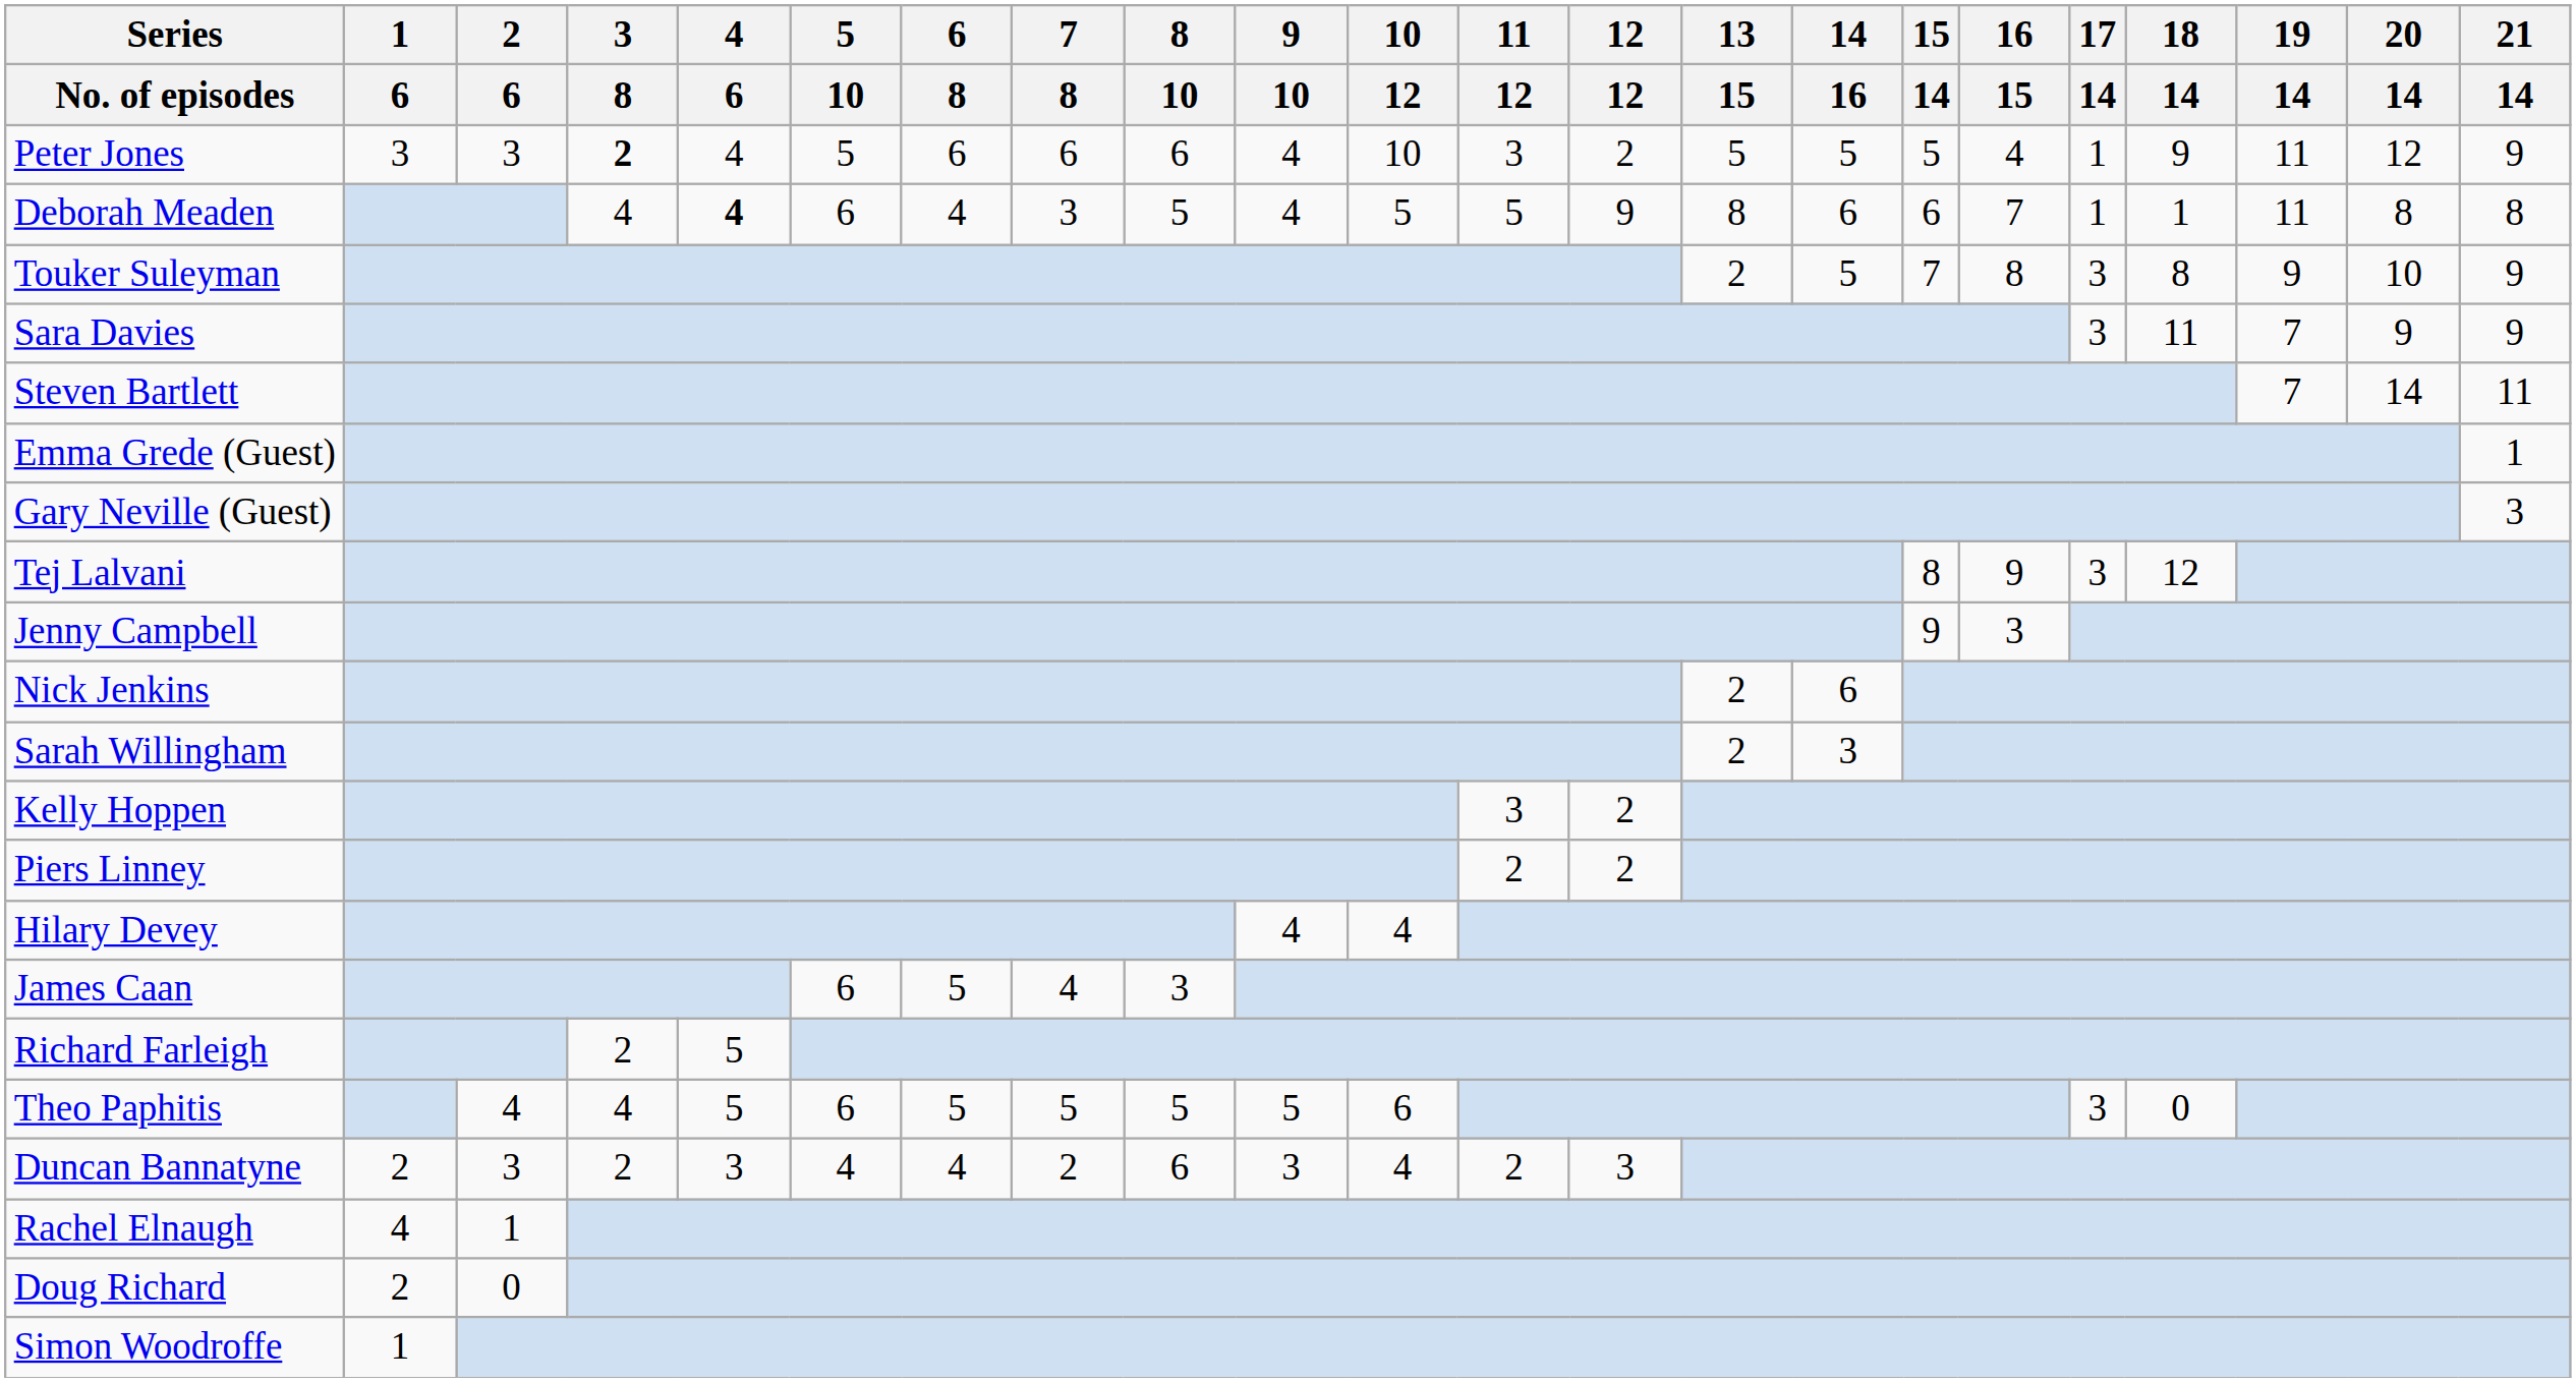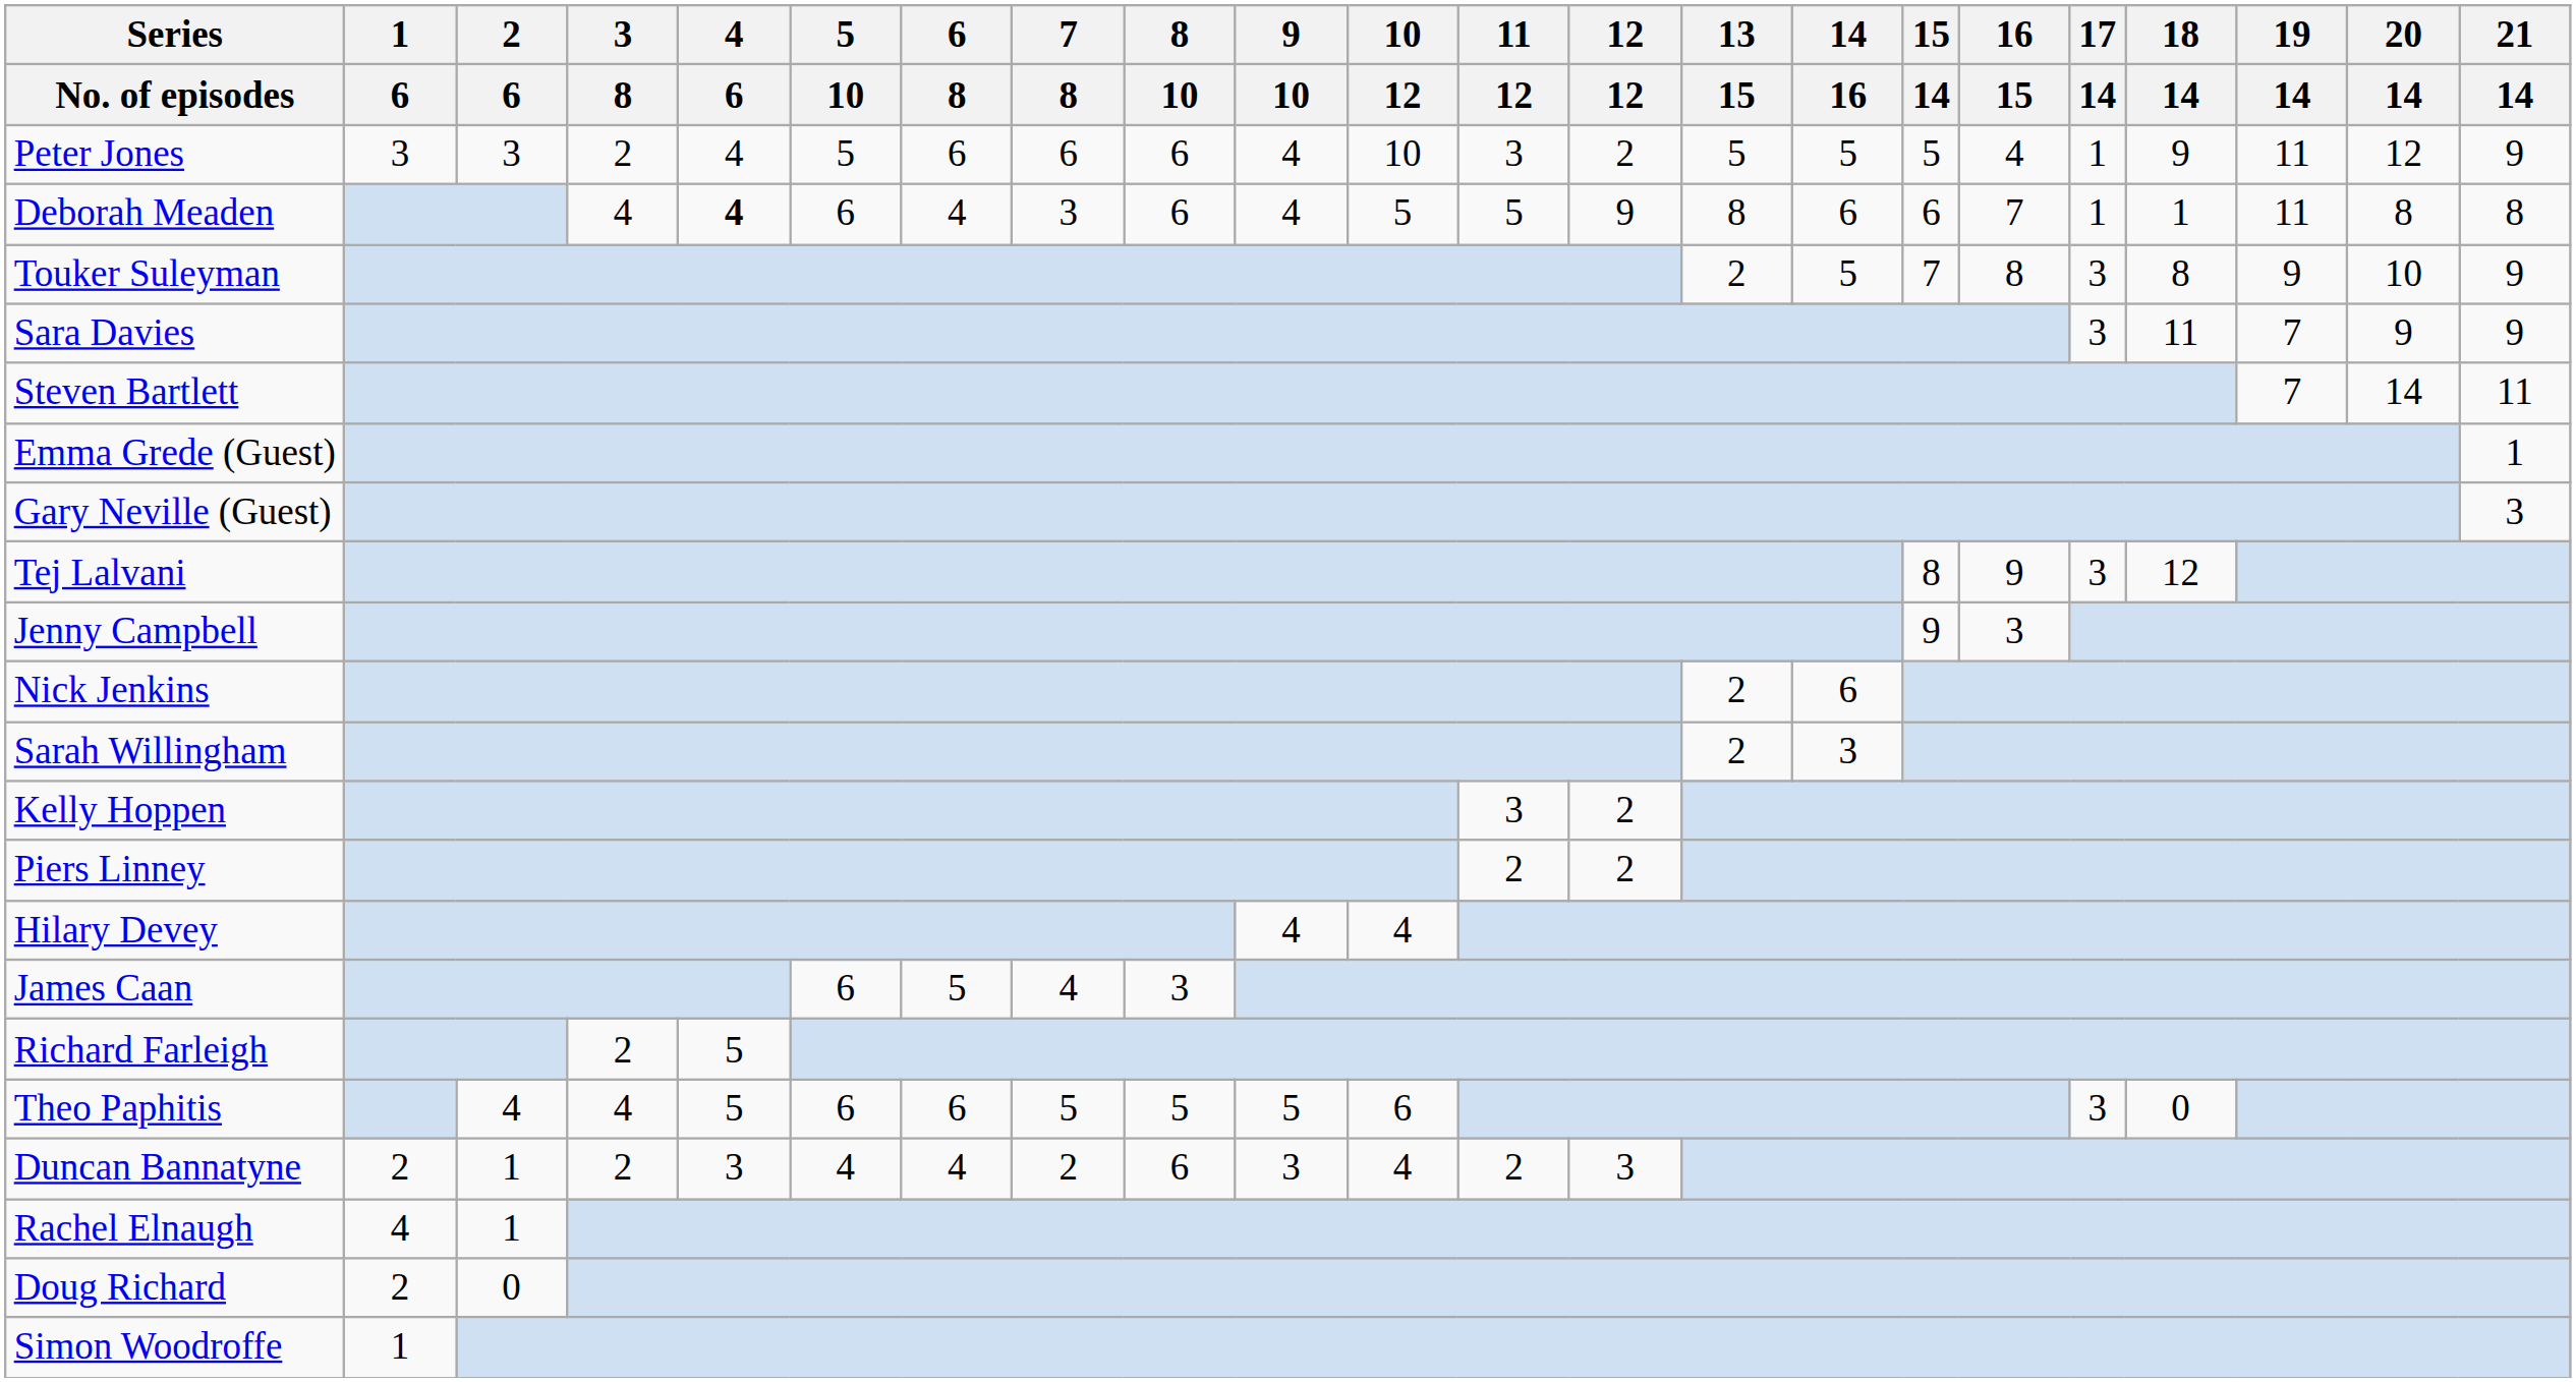Peter Jones | 3 / 8: bold -> normal
Deborah Meaden | 8 / 10: 5 -> 6
Theo Paphitis | 6 / 8: 5 -> 6
Duncan Bannatyne | 2 / 6: 3 -> 1
